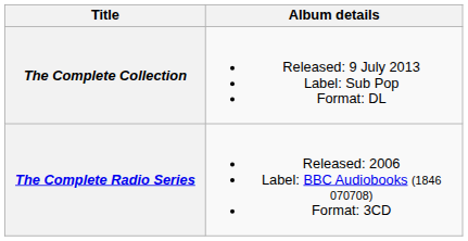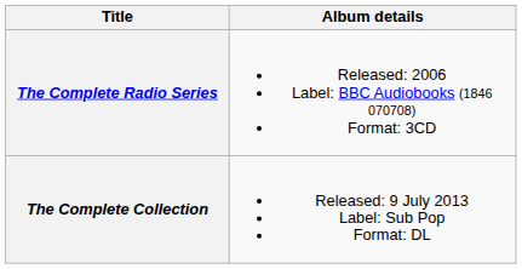rows swapped: The Complete Radio Series <-> The Complete Collection
